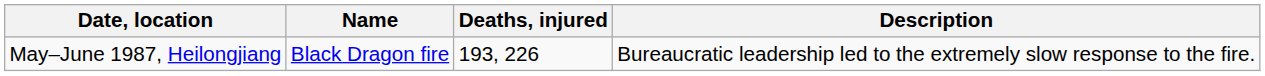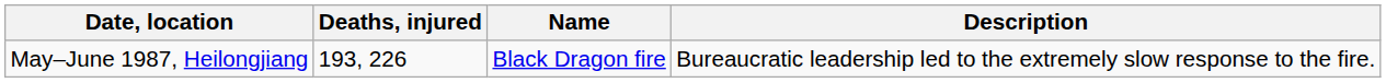columns swapped: Name <-> Deaths, injured
